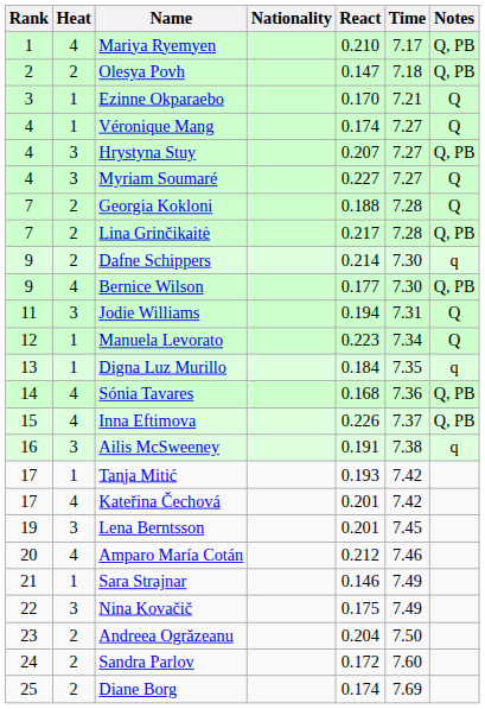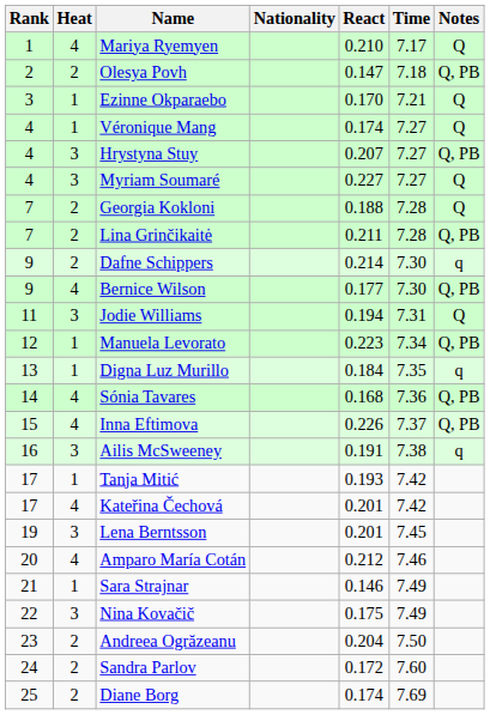Mariya Ryemyen | Notes: Q, PB -> Q
Lina Grinčikaitė | React: 0.217 -> 0.211
Manuela Levorato | Notes: Q -> Q, PB
